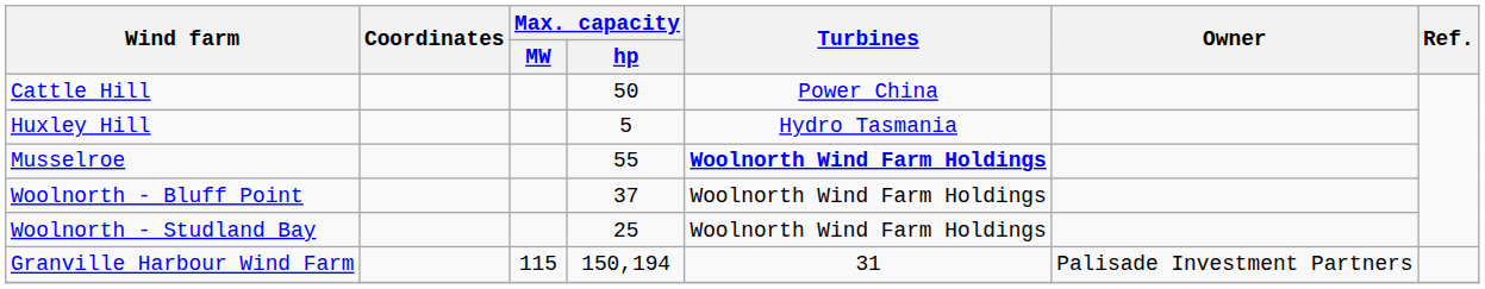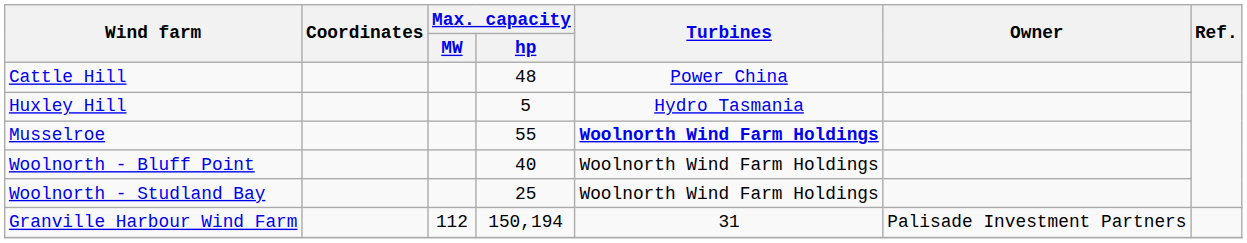Cattle Hill | Max. capacity / hp: 50 -> 48
Woolnorth - Bluff Point | Max. capacity / hp: 37 -> 40
Granville Harbour Wind Farm | Max. capacity / MW: 115 -> 112
